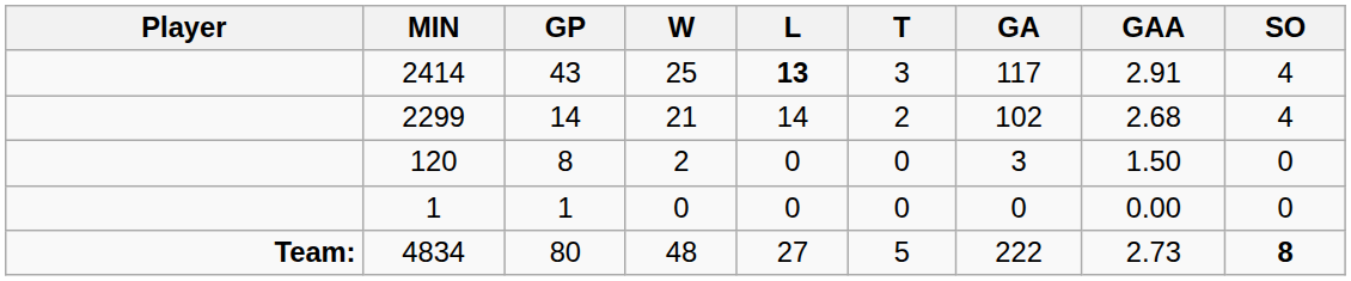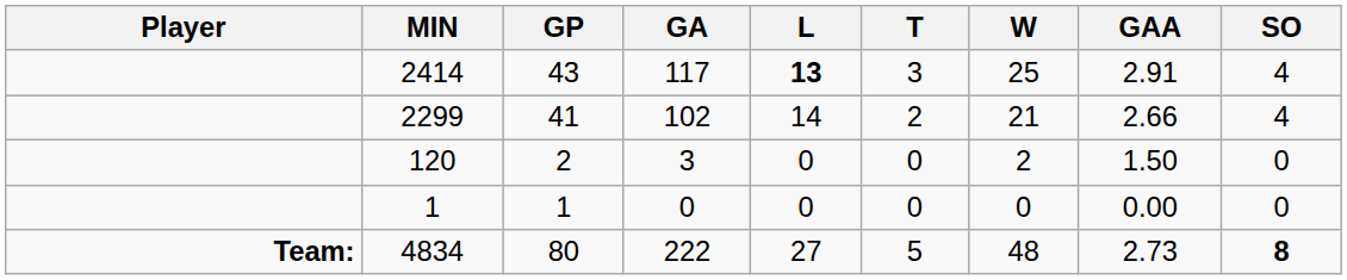columns swapped: W <-> GA
2299 | GP: 14 -> 41
2299 | GAA: 2.68 -> 2.66
120 | GP: 8 -> 2
